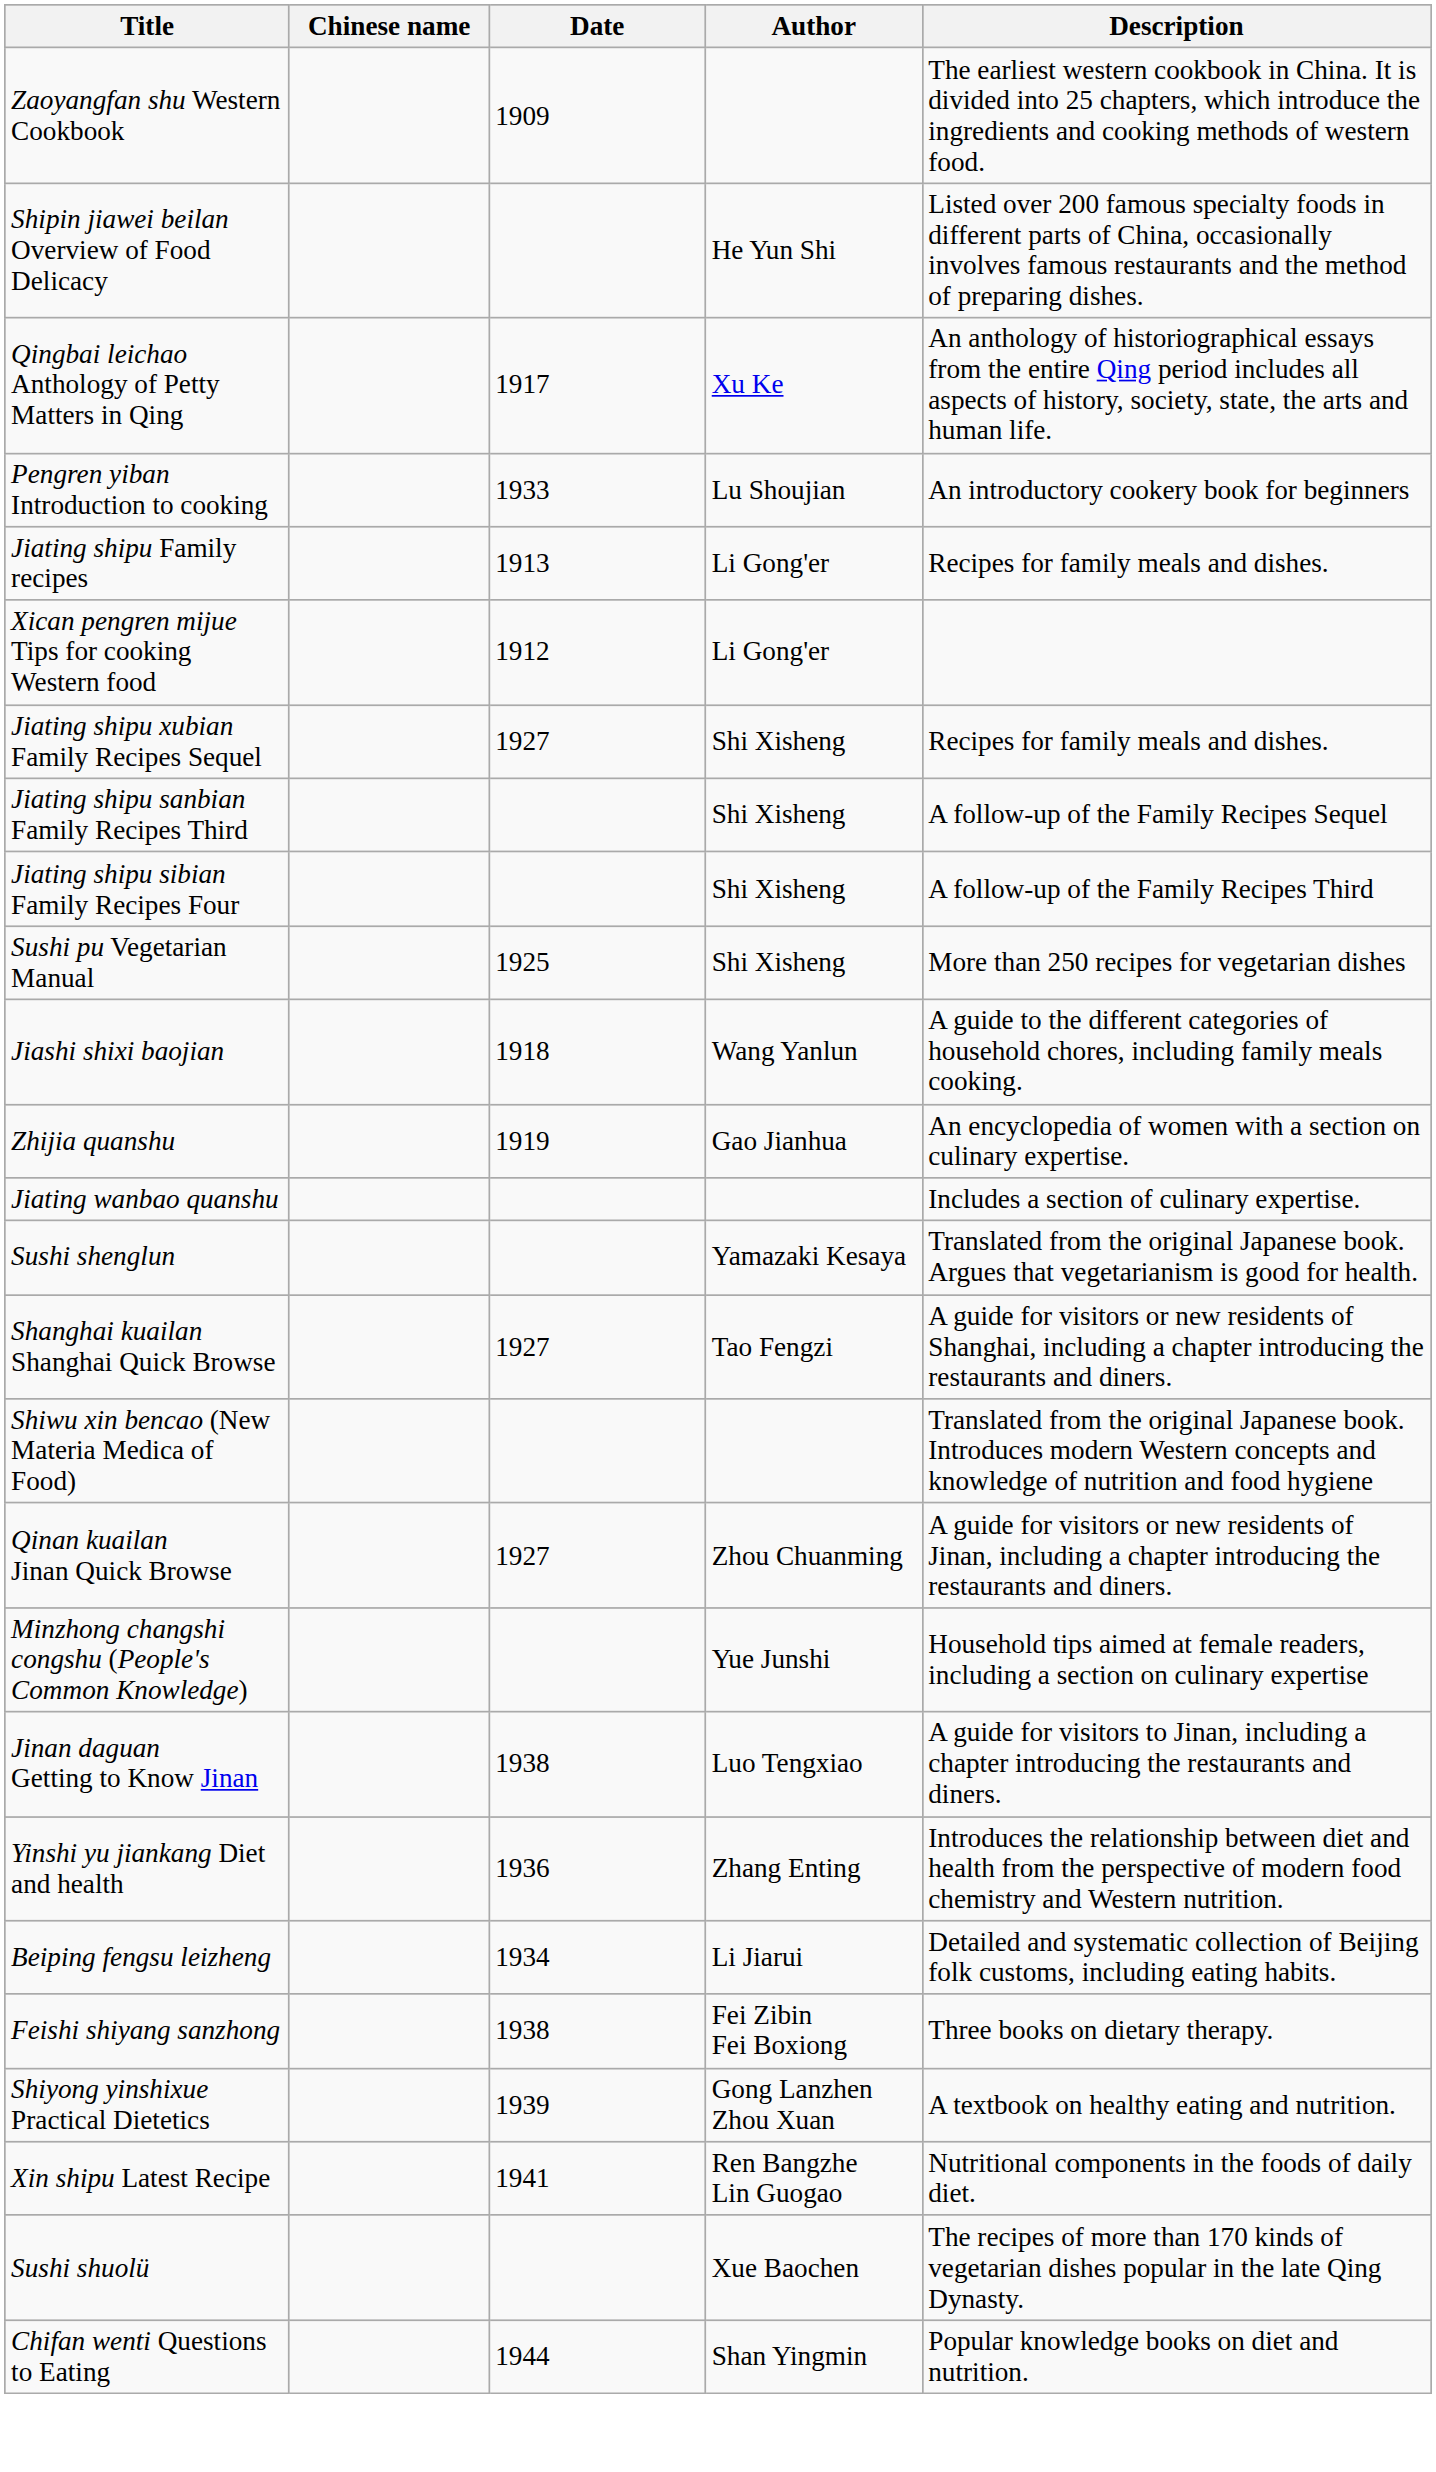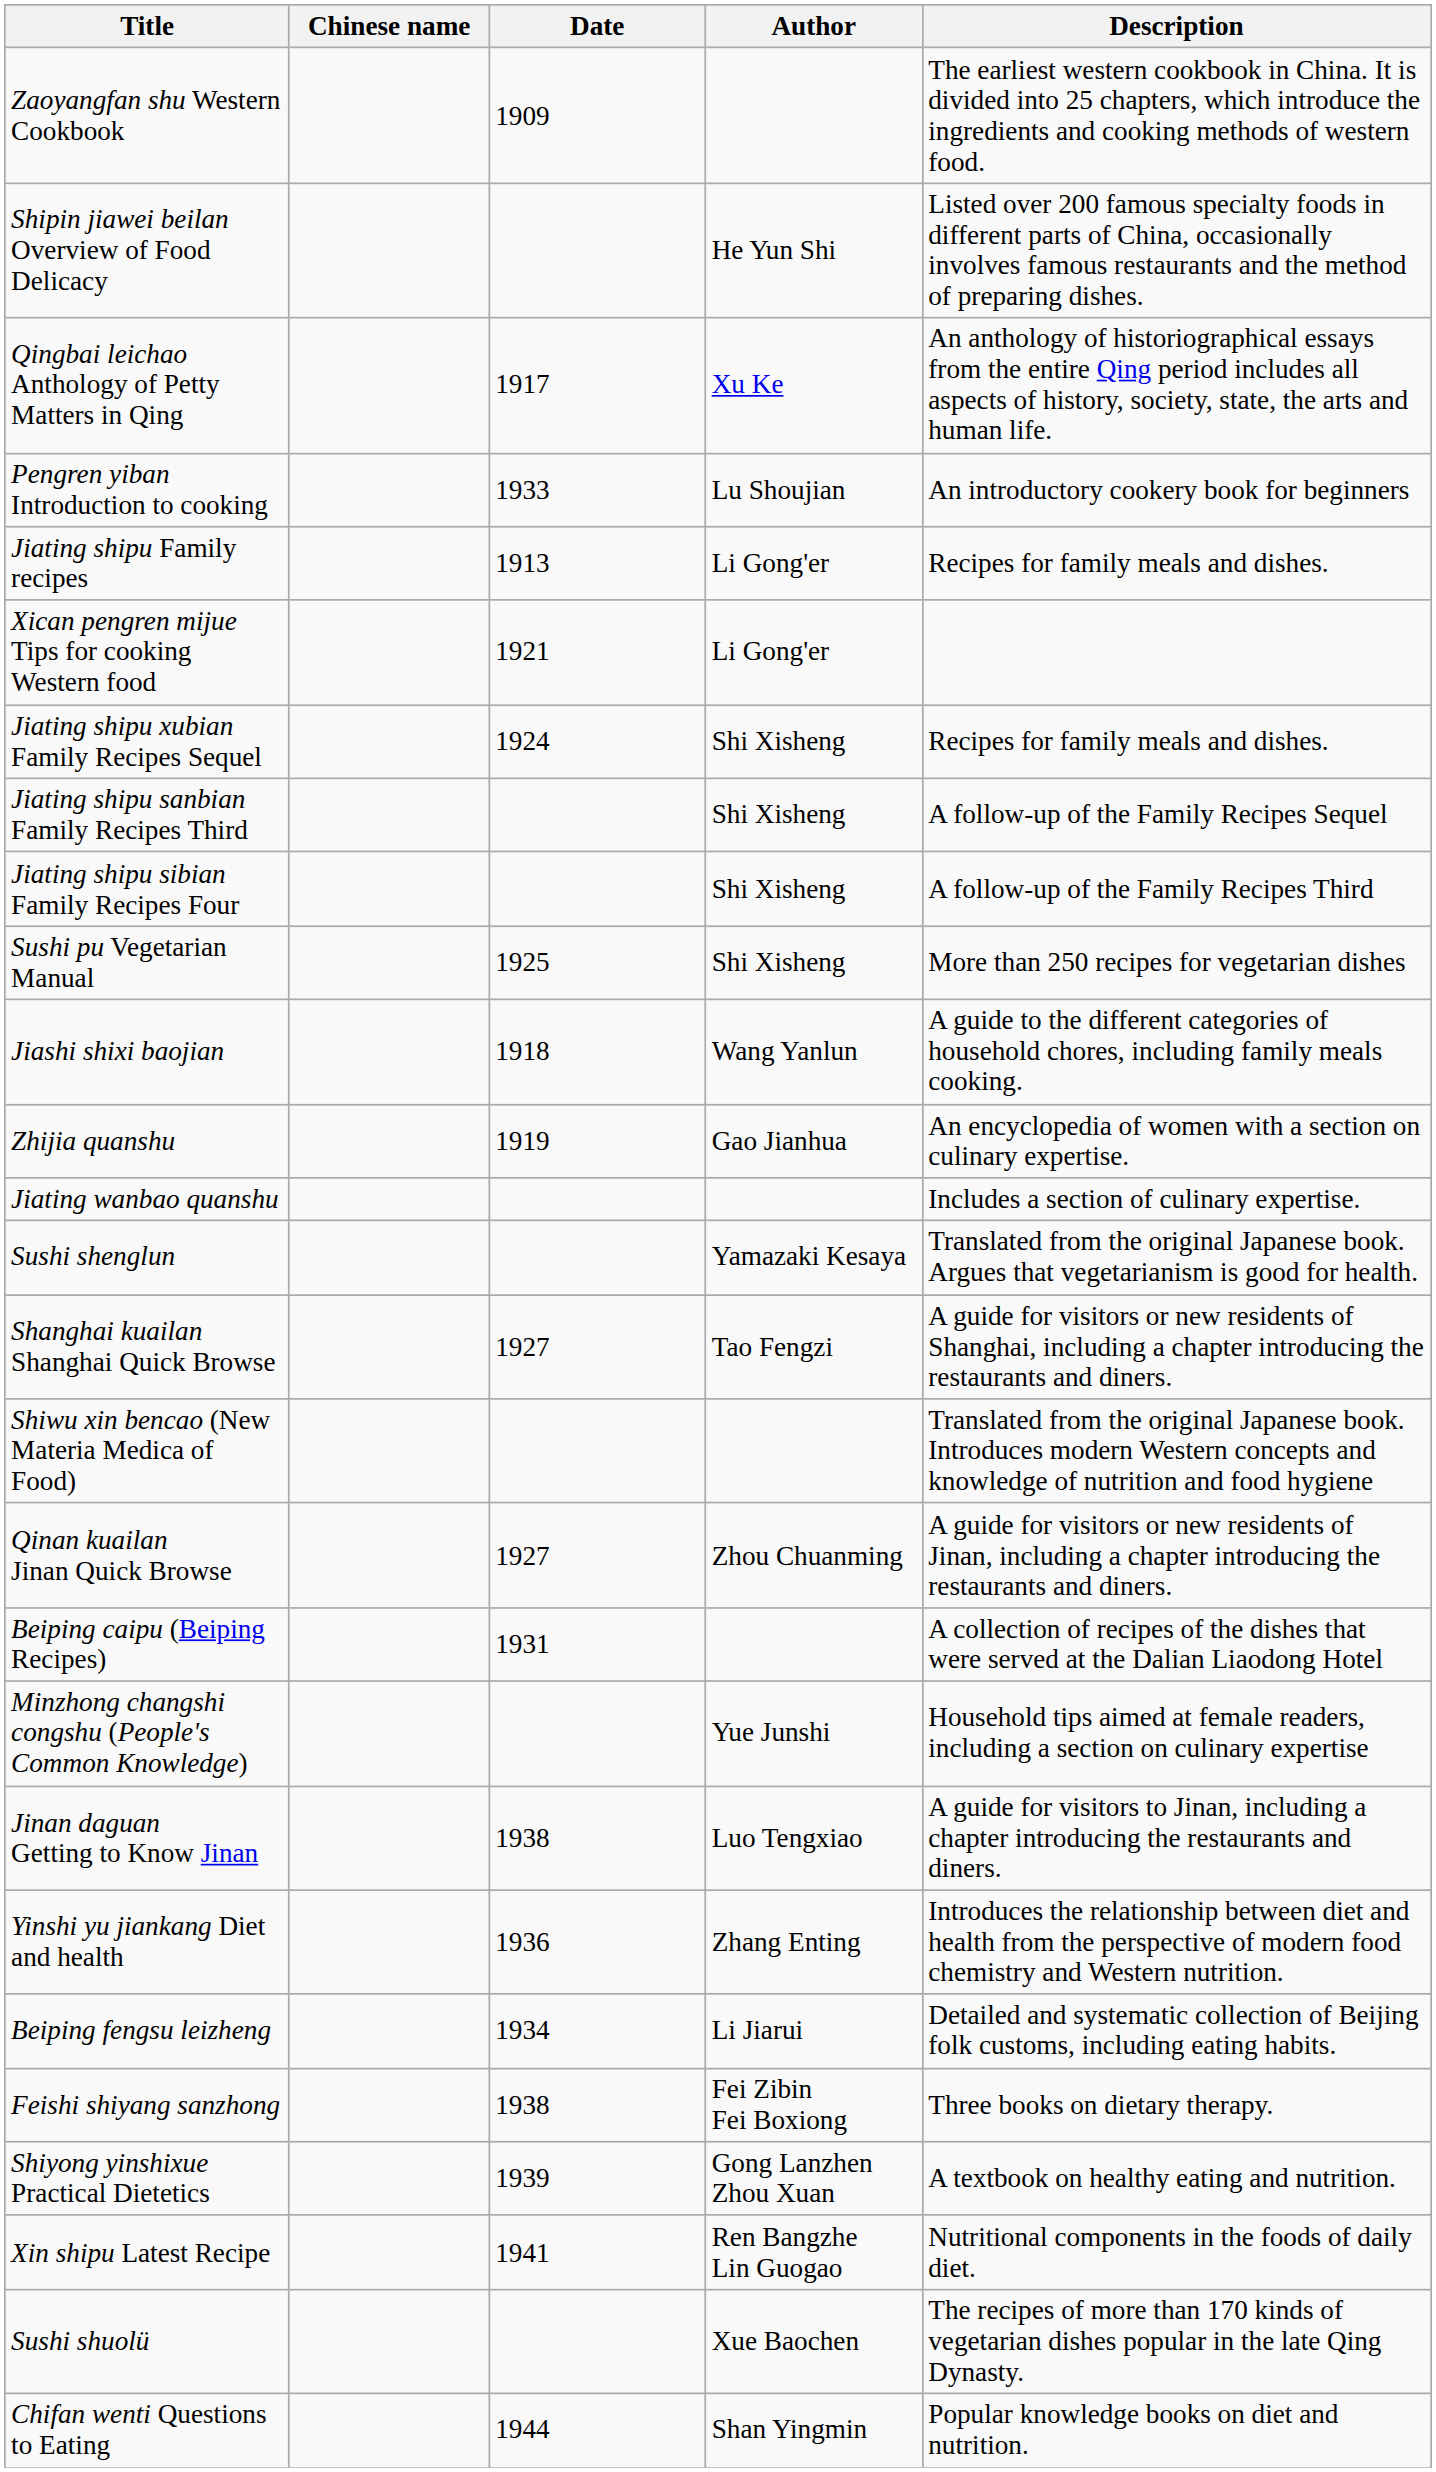Xican pengren mijue Tips for cooking Western food | Date: 1912 -> 1921
Jiating shipu xubian Family Recipes Sequel | Date: 1927 -> 1924
+ row: Beiping caipu (Beiping Recipes) | 1931 | A collection of recipes of the dishes that were served at the Dalian Liaodong Hotel
